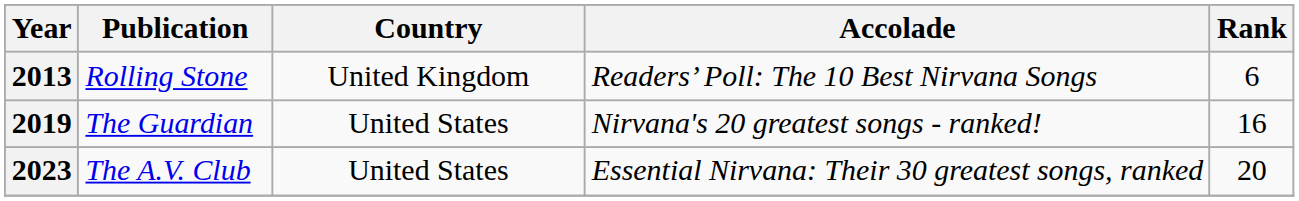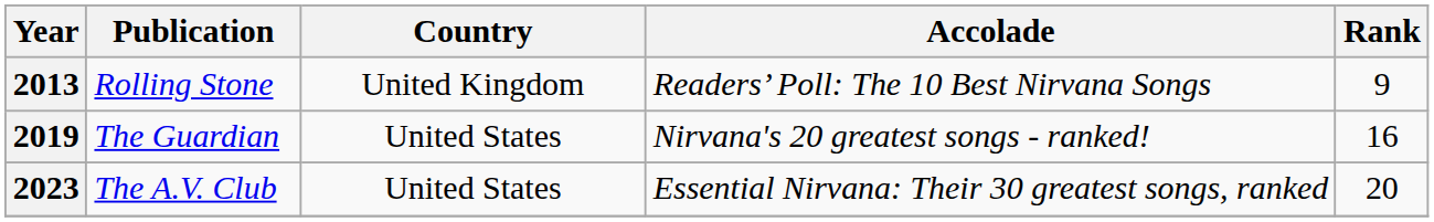2013 | Rank: 6 -> 9
